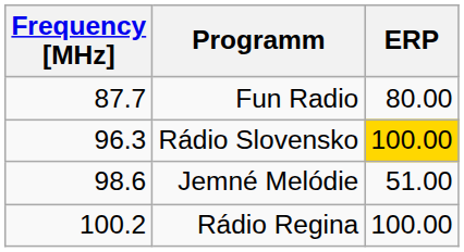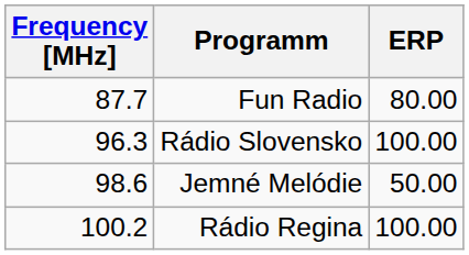Rádio Slovensko | ERP: gold background -> no background
Jemné Melódie | ERP: 51.00 -> 50.00
